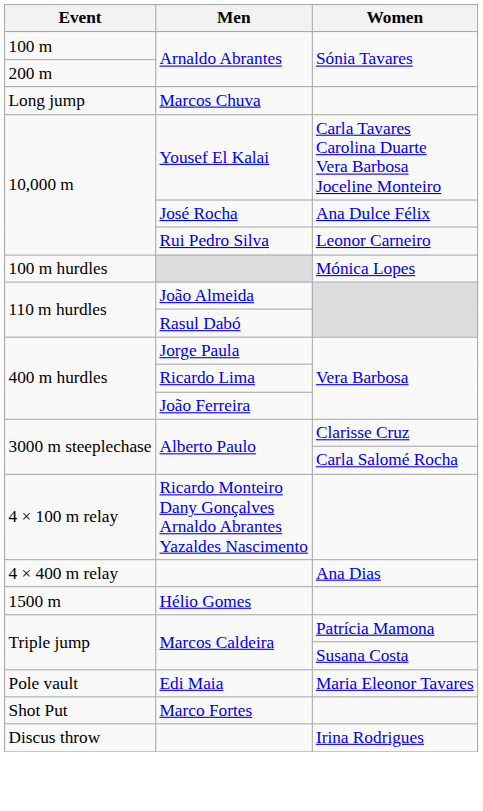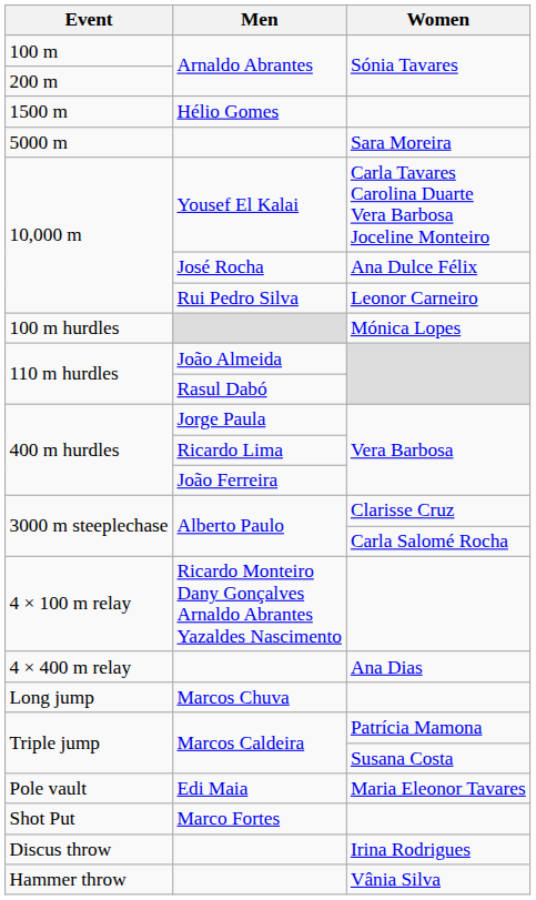rows swapped: 1500 m <-> Long jump
+ row: 5000 m | Sara Moreira
+ row: Hammer throw | Vânia Silva
